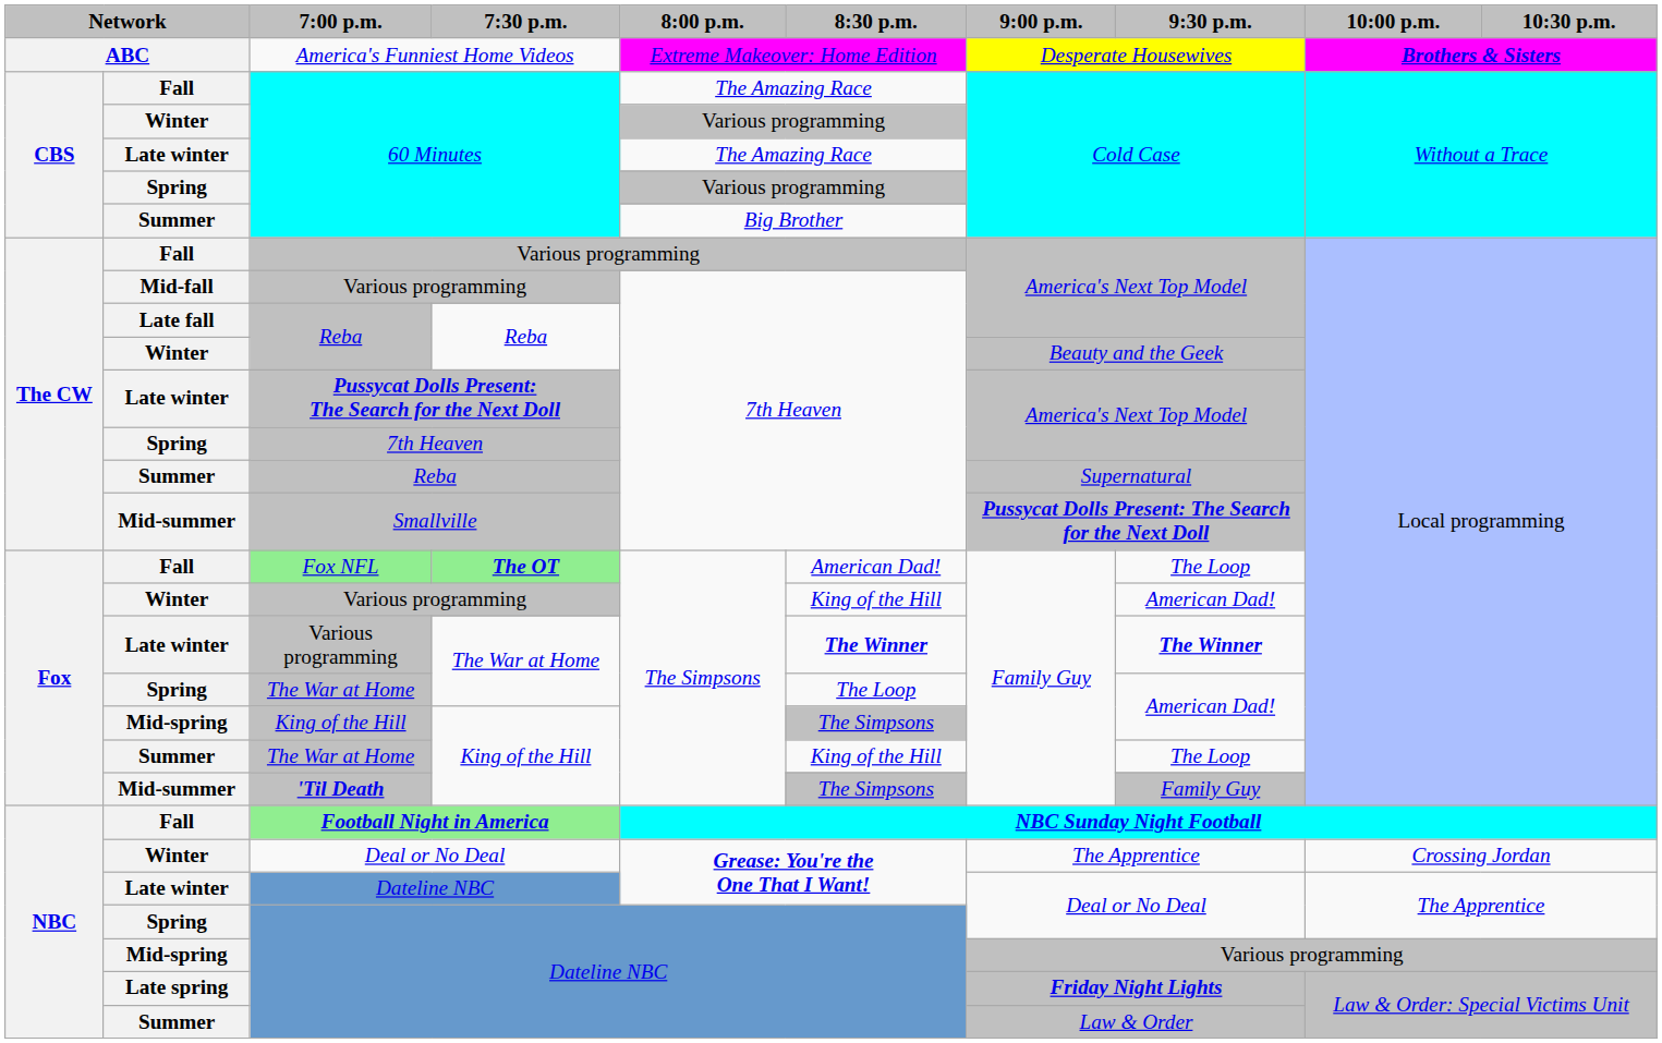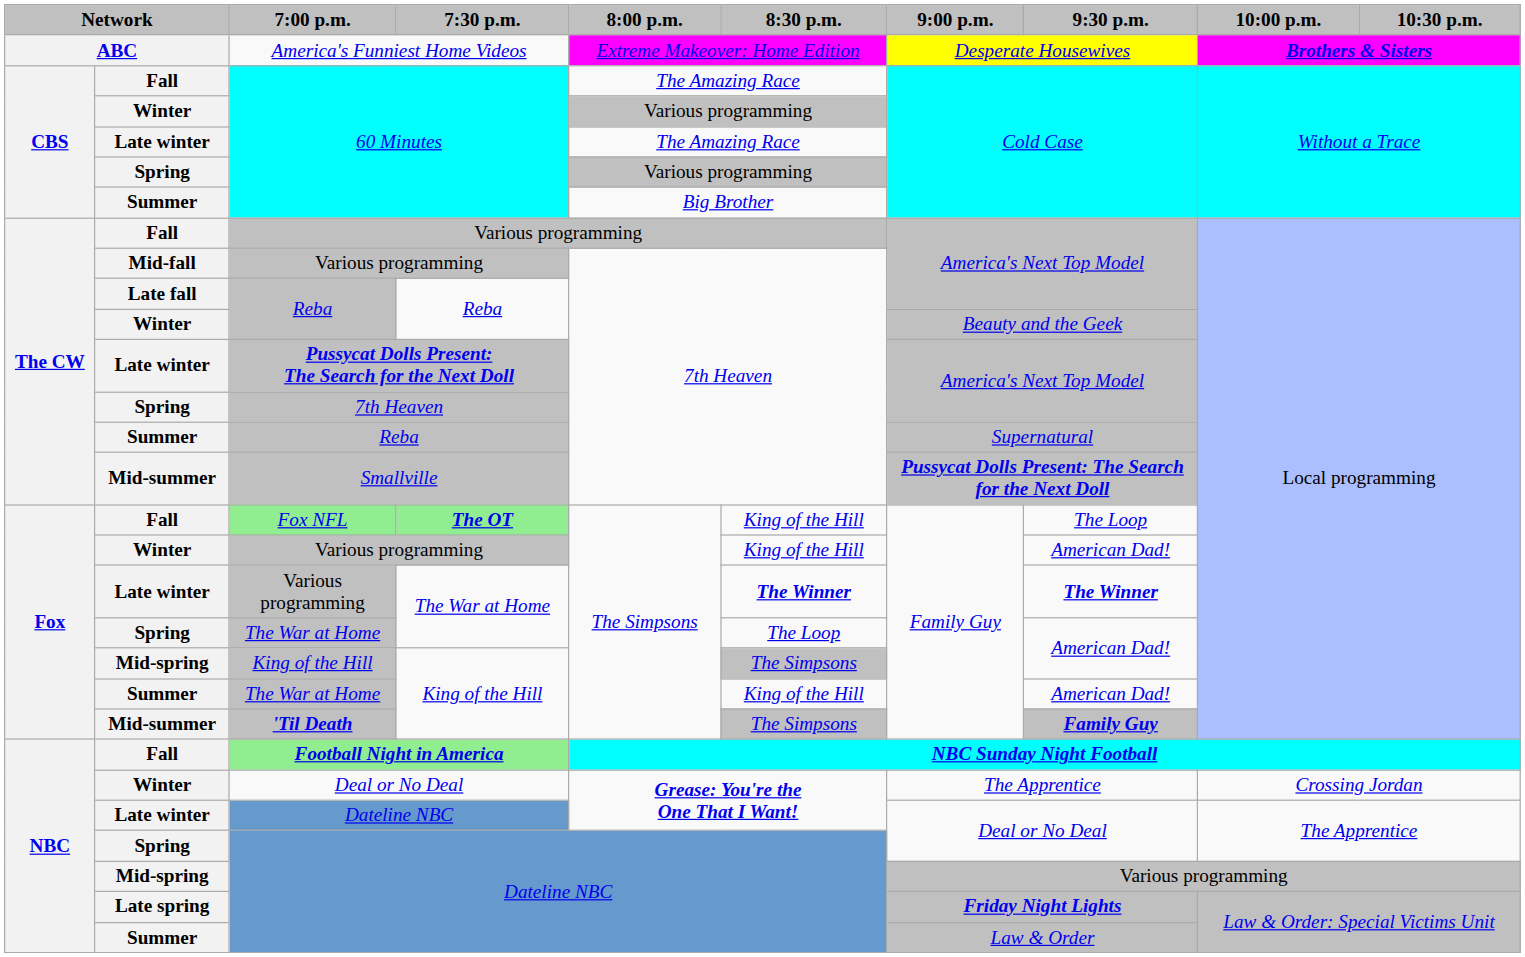Fox NFL | 8:30 p.m.: American Dad! -> King of the Hill
Summer / The War at Home | 9:30 p.m.: The Loop -> American Dad!
'Til Death | 9:30 p.m.: normal -> bold
